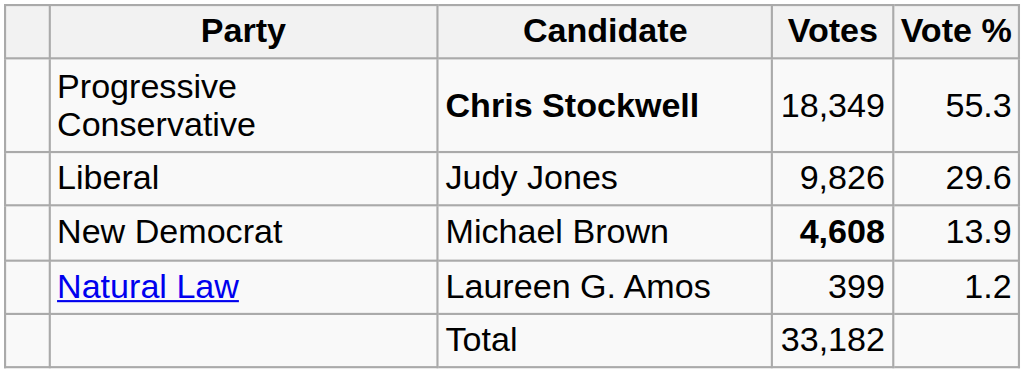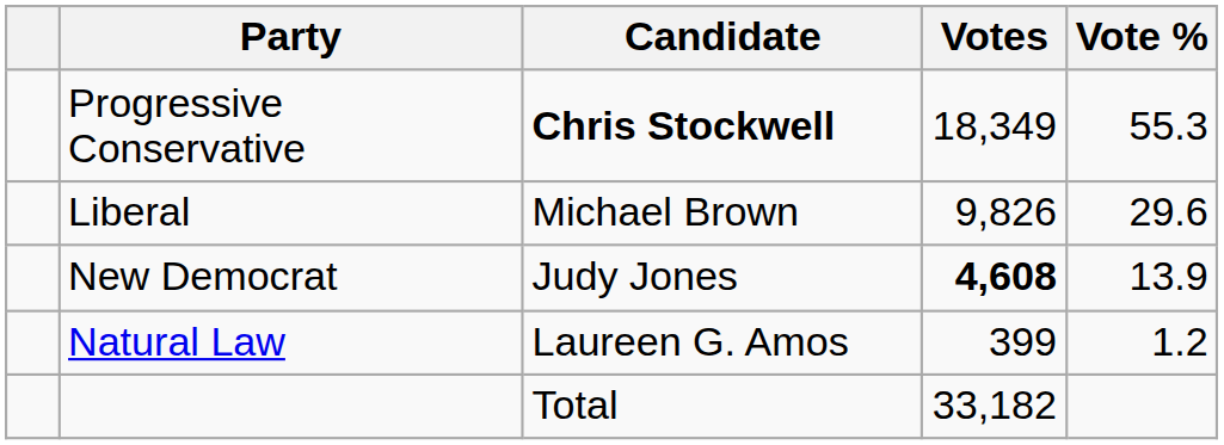Liberal | Candidate: Judy Jones -> Michael Brown
New Democrat | Candidate: Michael Brown -> Judy Jones
